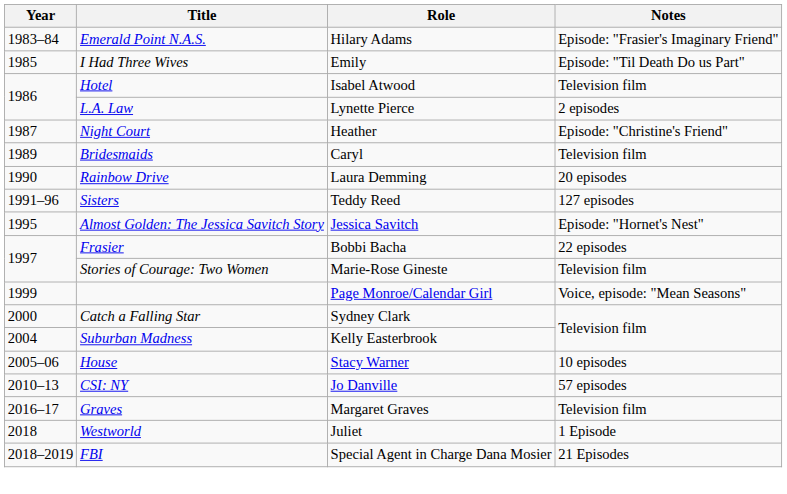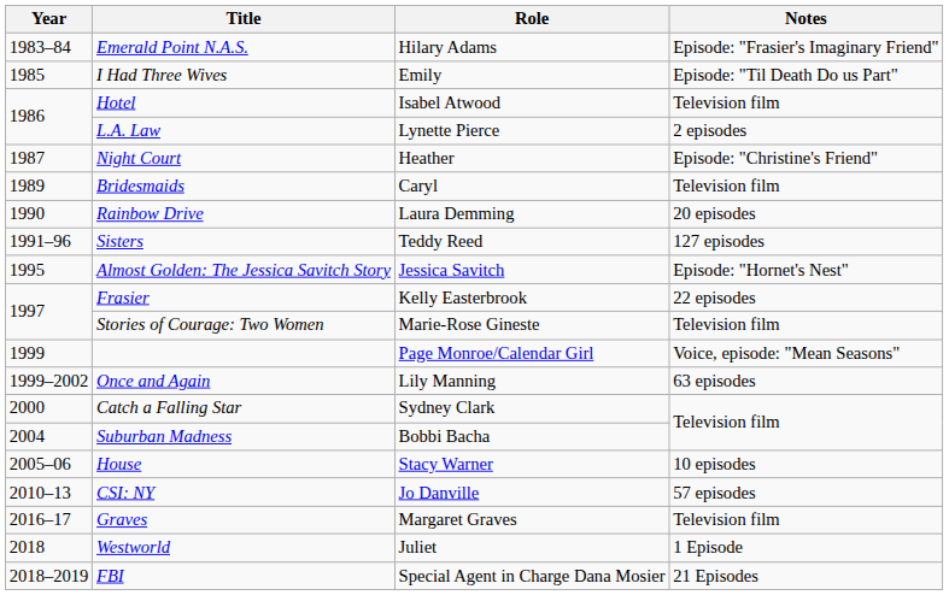Frasier | Role: Bobbi Bacha -> Kelly Easterbrook
+ row: 1999–2002 | Once and Again | Lily Manning | 63 episodes
Suburban Madness | Role: Kelly Easterbrook -> Bobbi Bacha
